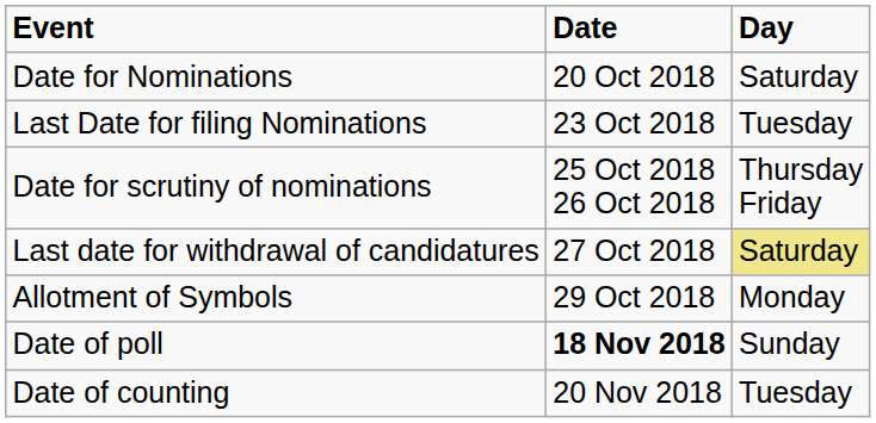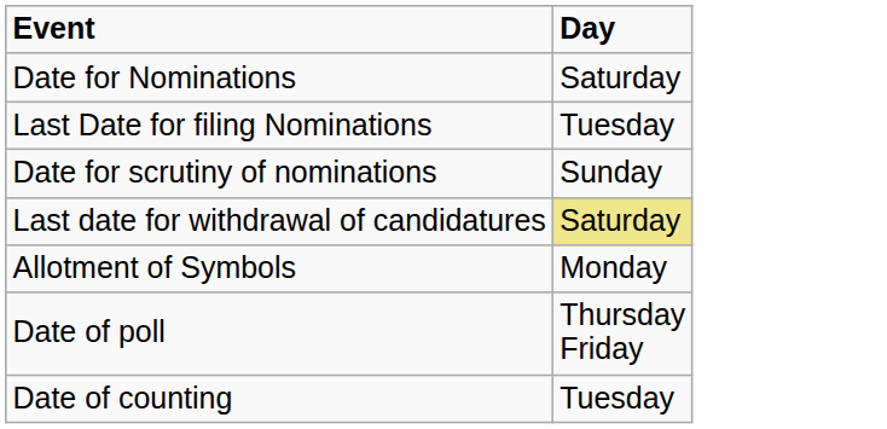- column: Date | 20 Oct 2018 | 23 Oct 2018 | 25 Oct 2018 26 Oct 2018 | 27 Oct 2018 | 29 Oct 2018 | 18 Nov 2018 | 20 Nov 2018
Date for scrutiny of nominations | Day: Thursday Friday -> Sunday
Date of poll | Day: Sunday -> Thursday Friday
